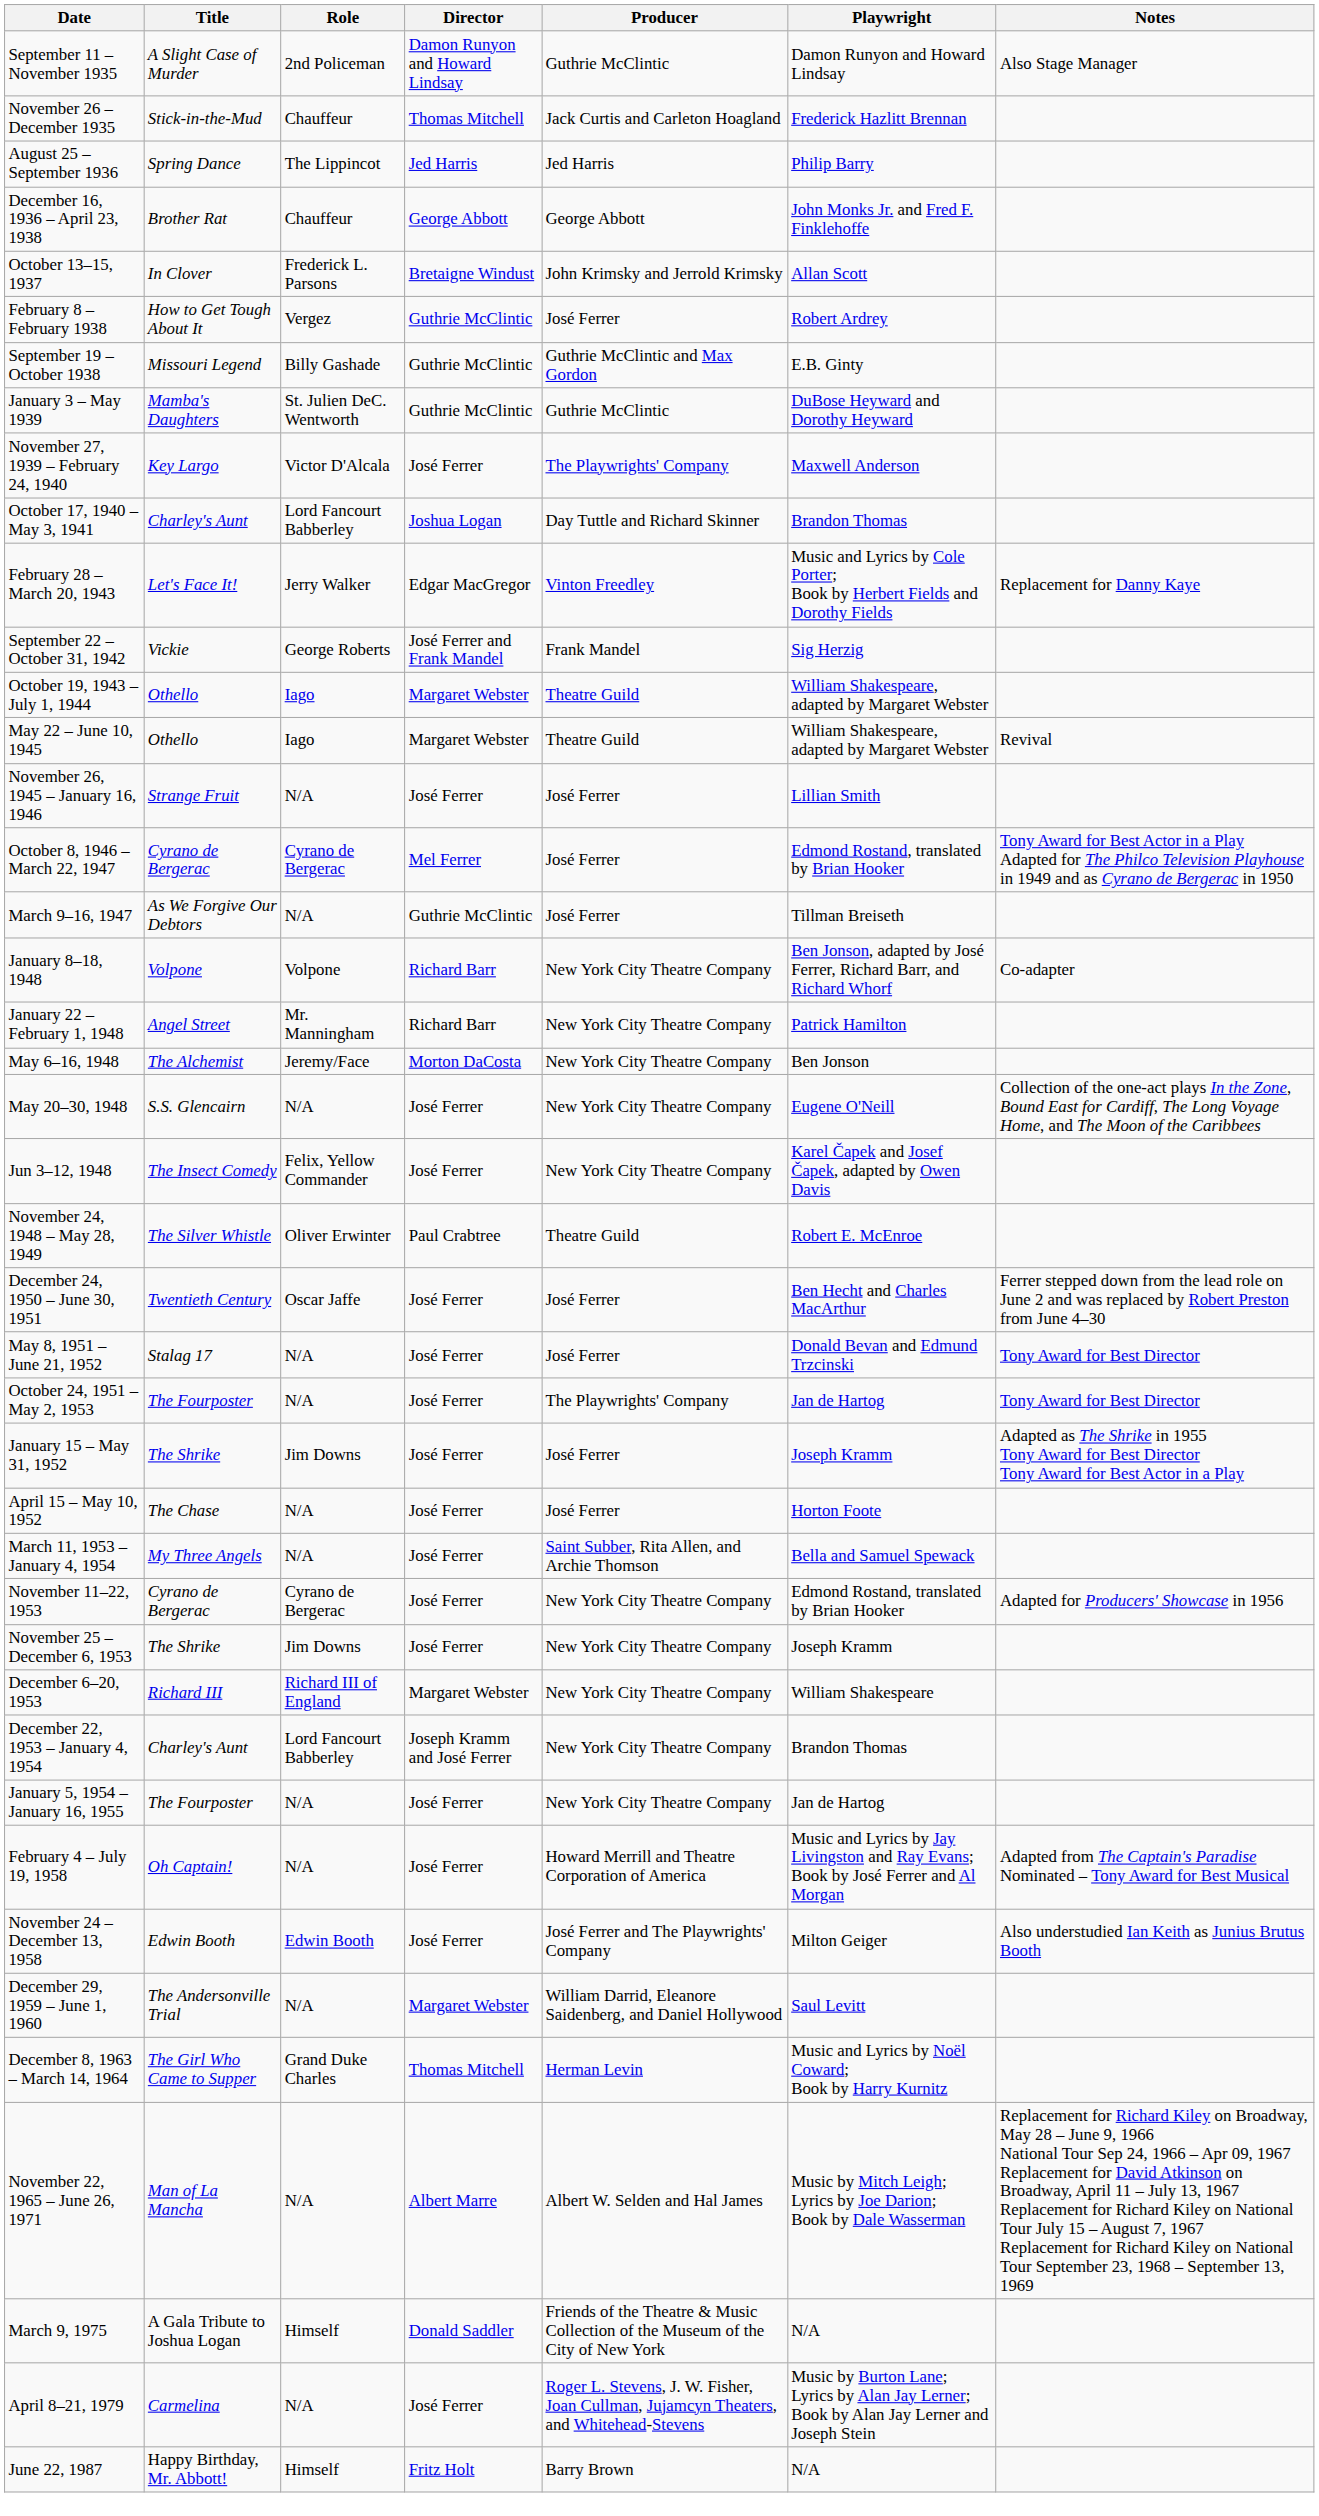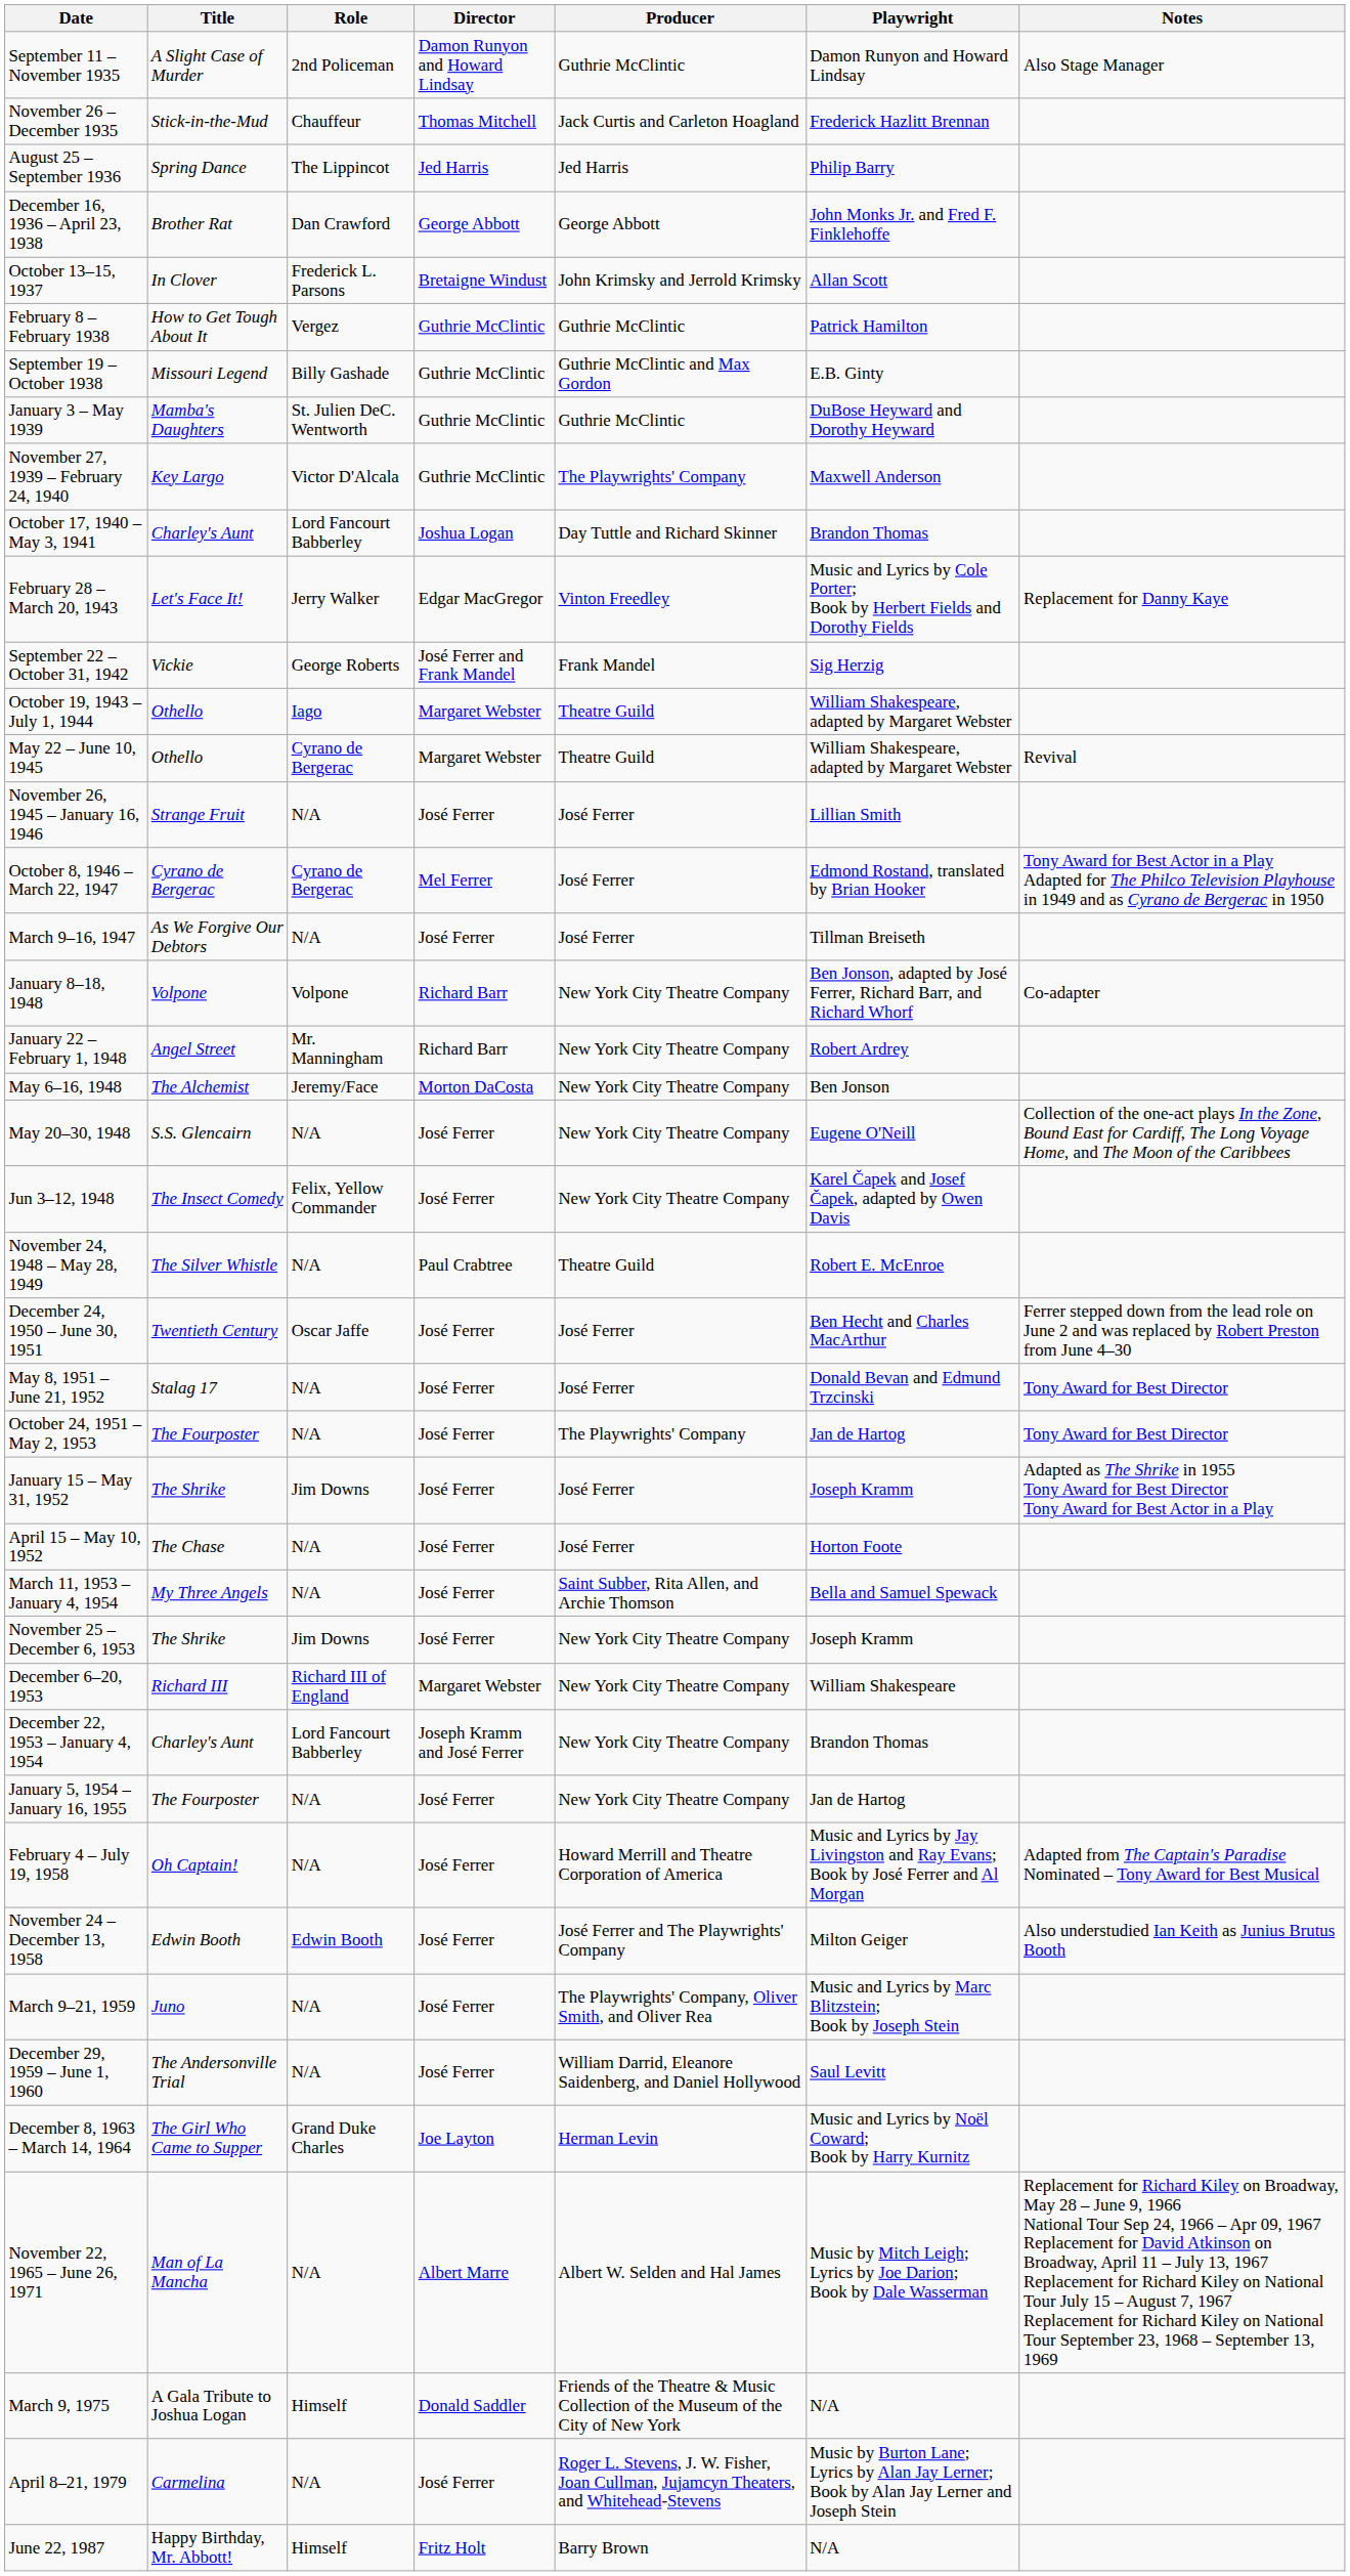December 16, 1936 – April 23, 1938 | Role: Chauffeur -> Dan Crawford
February 8 – February 1938 | Producer: José Ferrer -> Guthrie McClintic
February 8 – February 1938 | Playwright: Robert Ardrey -> Patrick Hamilton
November 27, 1939 – February 24, 1940 | Director: José Ferrer -> Guthrie McClintic
May 22 – June 10, 1945 | Role: Iago -> Cyrano de Bergerac
March 9–16, 1947 | Director: Guthrie McClintic -> José Ferrer
January 22 – February 1, 1948 | Playwright: Patrick Hamilton -> Robert Ardrey
November 24, 1948 – May 28, 1949 | Role: Oliver Erwinter -> N/A
- row: November 11–22, 1953 | Cyrano de Bergerac | Cyrano de Bergerac | José Ferrer | New York City Theatre Company | Edmond Rostand, translated by Brian Hooker | Adapted for Producers' Showcase in 1956
+ row: March 9–21, 1959 | Juno | N/A | José Ferrer | The Playwrights' Company, Oliver Smith, and Oliver Rea | Music and Lyrics by Marc Blitzstein; Book by Joseph Stein
December 29, 1959 – June 1, 1960 | Director: Margaret Webster -> José Ferrer
December 8, 1963 – March 14, 1964 | Director: Thomas Mitchell -> Joe Layton
